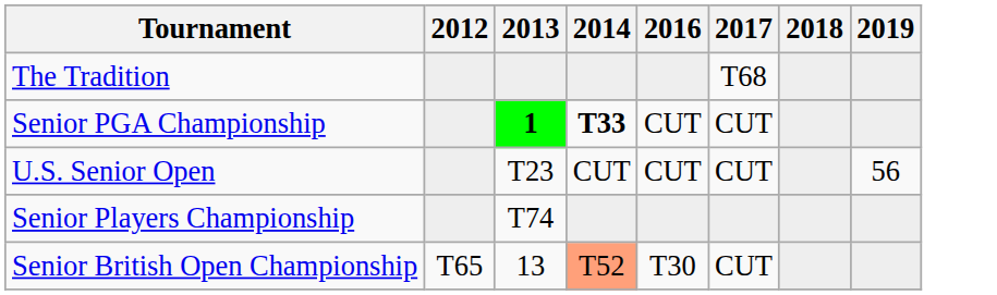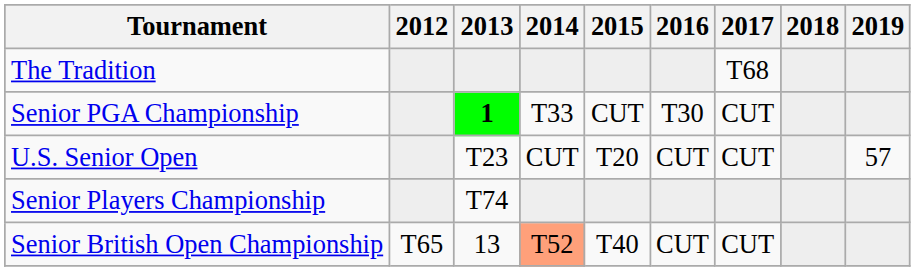+ column: 2015 | CUT | T20 | T40
Senior PGA Championship | 2014: bold -> normal
Senior PGA Championship | 2016: CUT -> T30
U.S. Senior Open | 2019: 56 -> 57
Senior British Open Championship | 2016: T30 -> CUT
